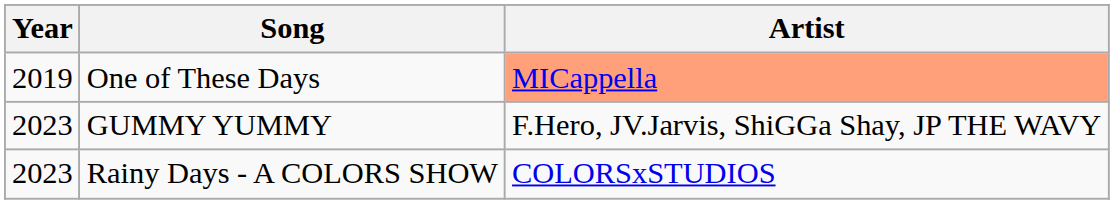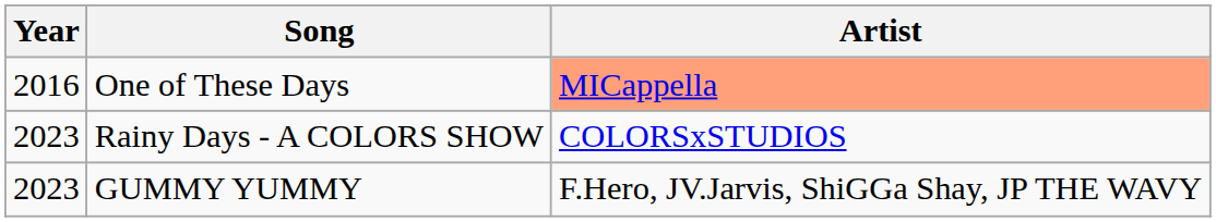One of These Days | Year: 2019 -> 2016
rows swapped: Rainy Days - A COLORS SHOW <-> GUMMY YUMMY
